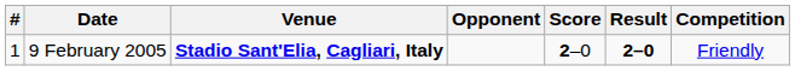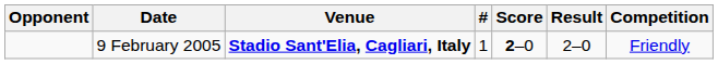columns swapped: # <-> Opponent
9 February 2005 | Result: bold -> normal
